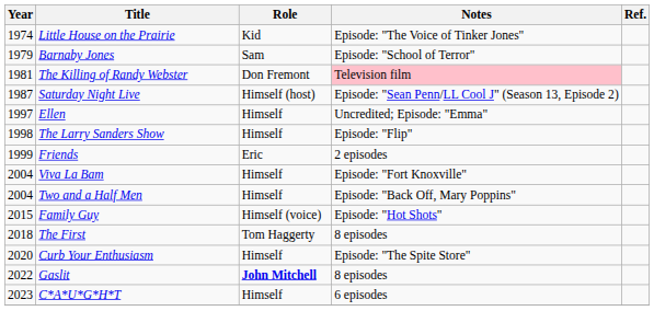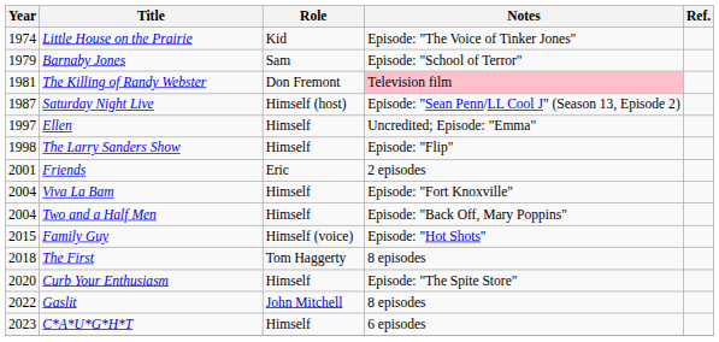Friends | Year: 1999 -> 2001
Gaslit | Role: bold -> normal
